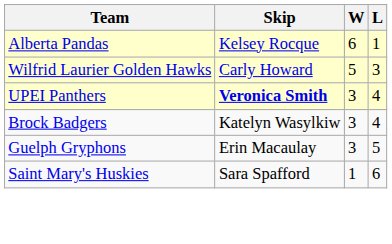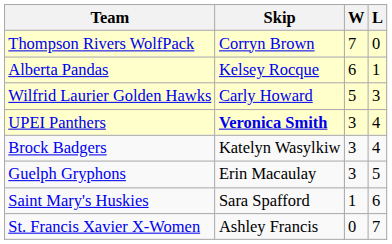+ row: Thompson Rivers WolfPack | Corryn Brown | 7 | 0
+ row: St. Francis Xavier X-Women | Ashley Francis | 0 | 7
